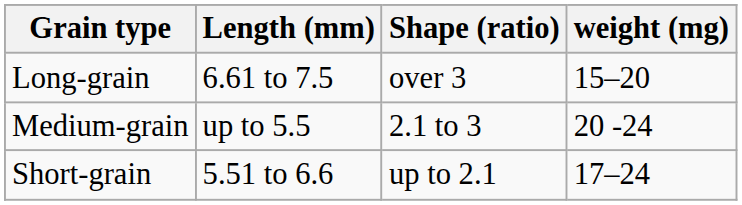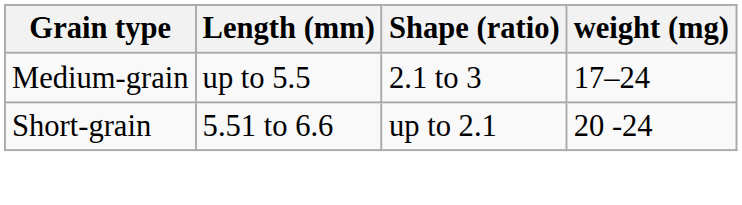- row: Long-grain | 6.61 to 7.5 | over 3 | 15–20
Medium-grain | weight (mg): 20 -24 -> 17–24
Short-grain | weight (mg): 17–24 -> 20 -24
